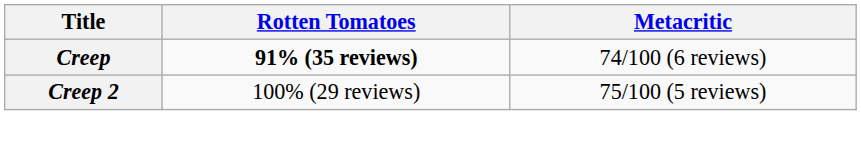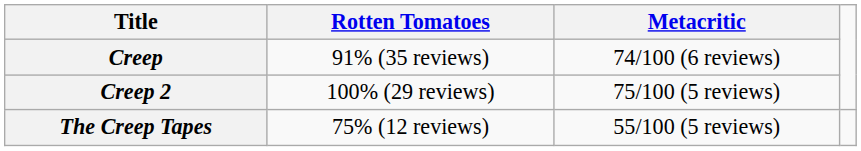Creep | Rotten Tomatoes: bold -> normal
+ row: The Creep Tapes | 75% (12 reviews) | 55/100 (5 reviews)
